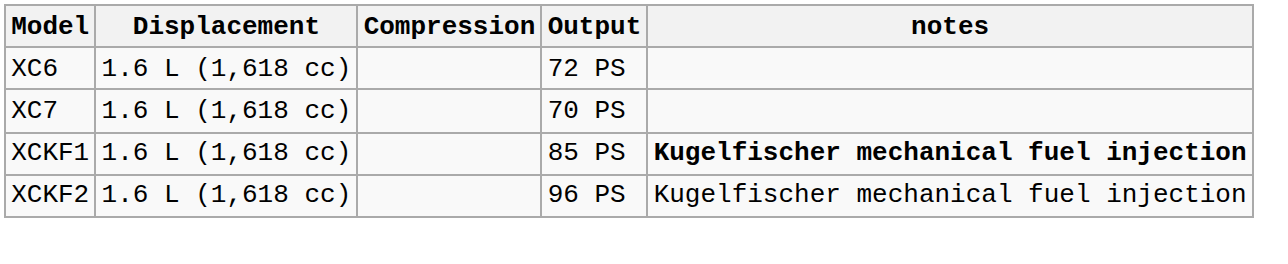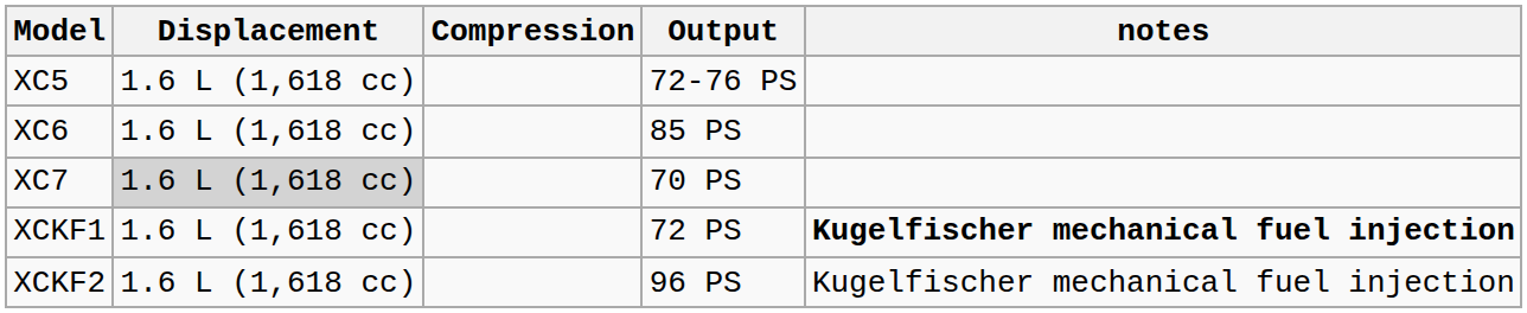+ row: XC5 | 1.6 L (1,618 cc) | 72-76 PS
XC6 | Output: 72 PS -> 85 PS
XC7 | Displacement: no background -> lightgrey background
XCKF1 | Output: 85 PS -> 72 PS
